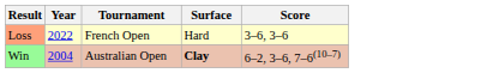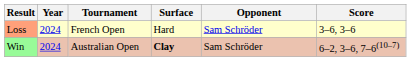+ column: Opponent | Sam Schröder | Sam Schröder
Loss | Year: 2022 -> 2024
Win | Year: 2004 -> 2024
